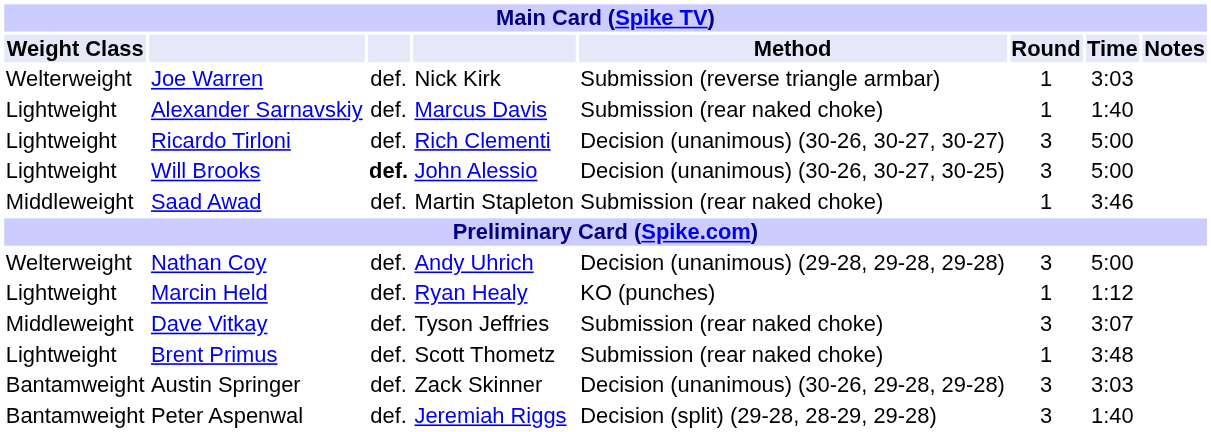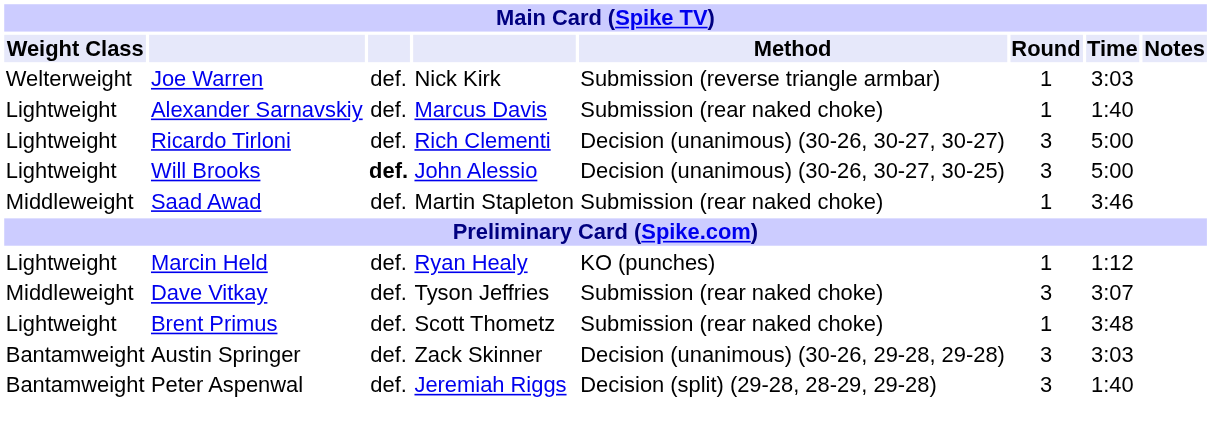- row: Welterweight | Nathan Coy | def. | Andy Uhrich | Decision (unanimous) (29-28, 29-28, 29-28) | 3 | 5:00
